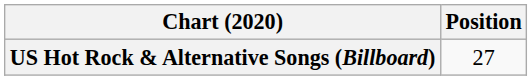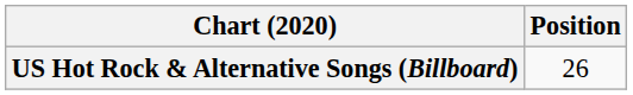US Hot Rock & Alternative Songs (Billboard) | Position: 27 -> 26
